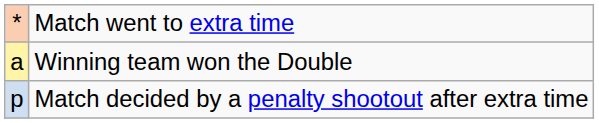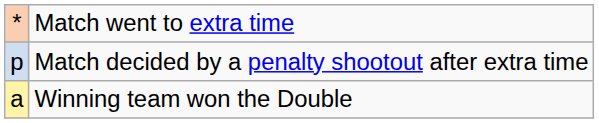rows swapped: Match decided by a penalty shootout after extra time <-> Winning team won the Double
